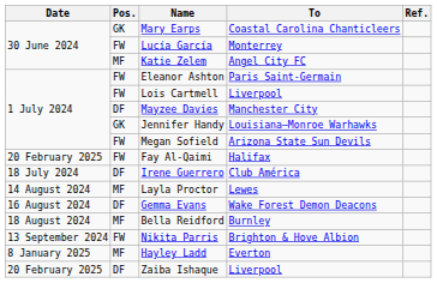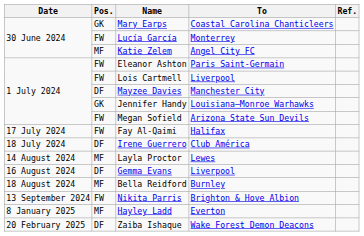Fay Al-Qaimi | Date: 20 February 2025 -> 17 July 2024
Gemma Evans | To: Wake Forest Demon Deacons -> Liverpool
Zaiba Ishaque | To: Liverpool -> Wake Forest Demon Deacons
